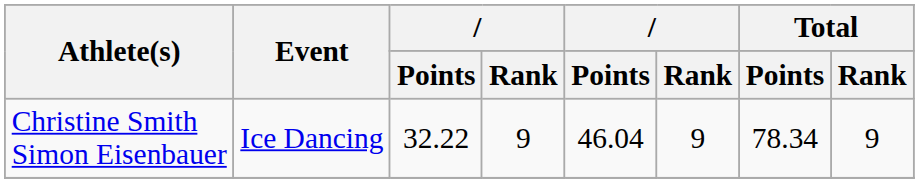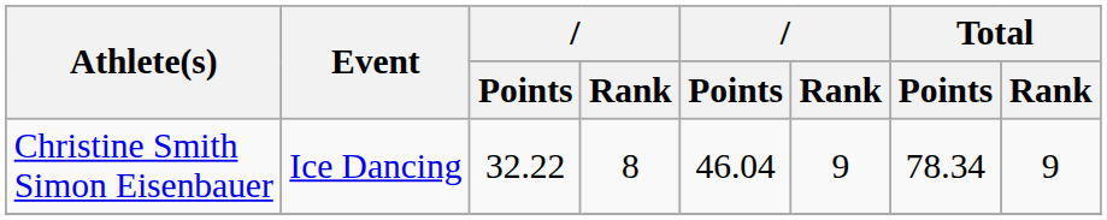Christine Smith Simon Eisenbauer | column 4: 9 -> 8
